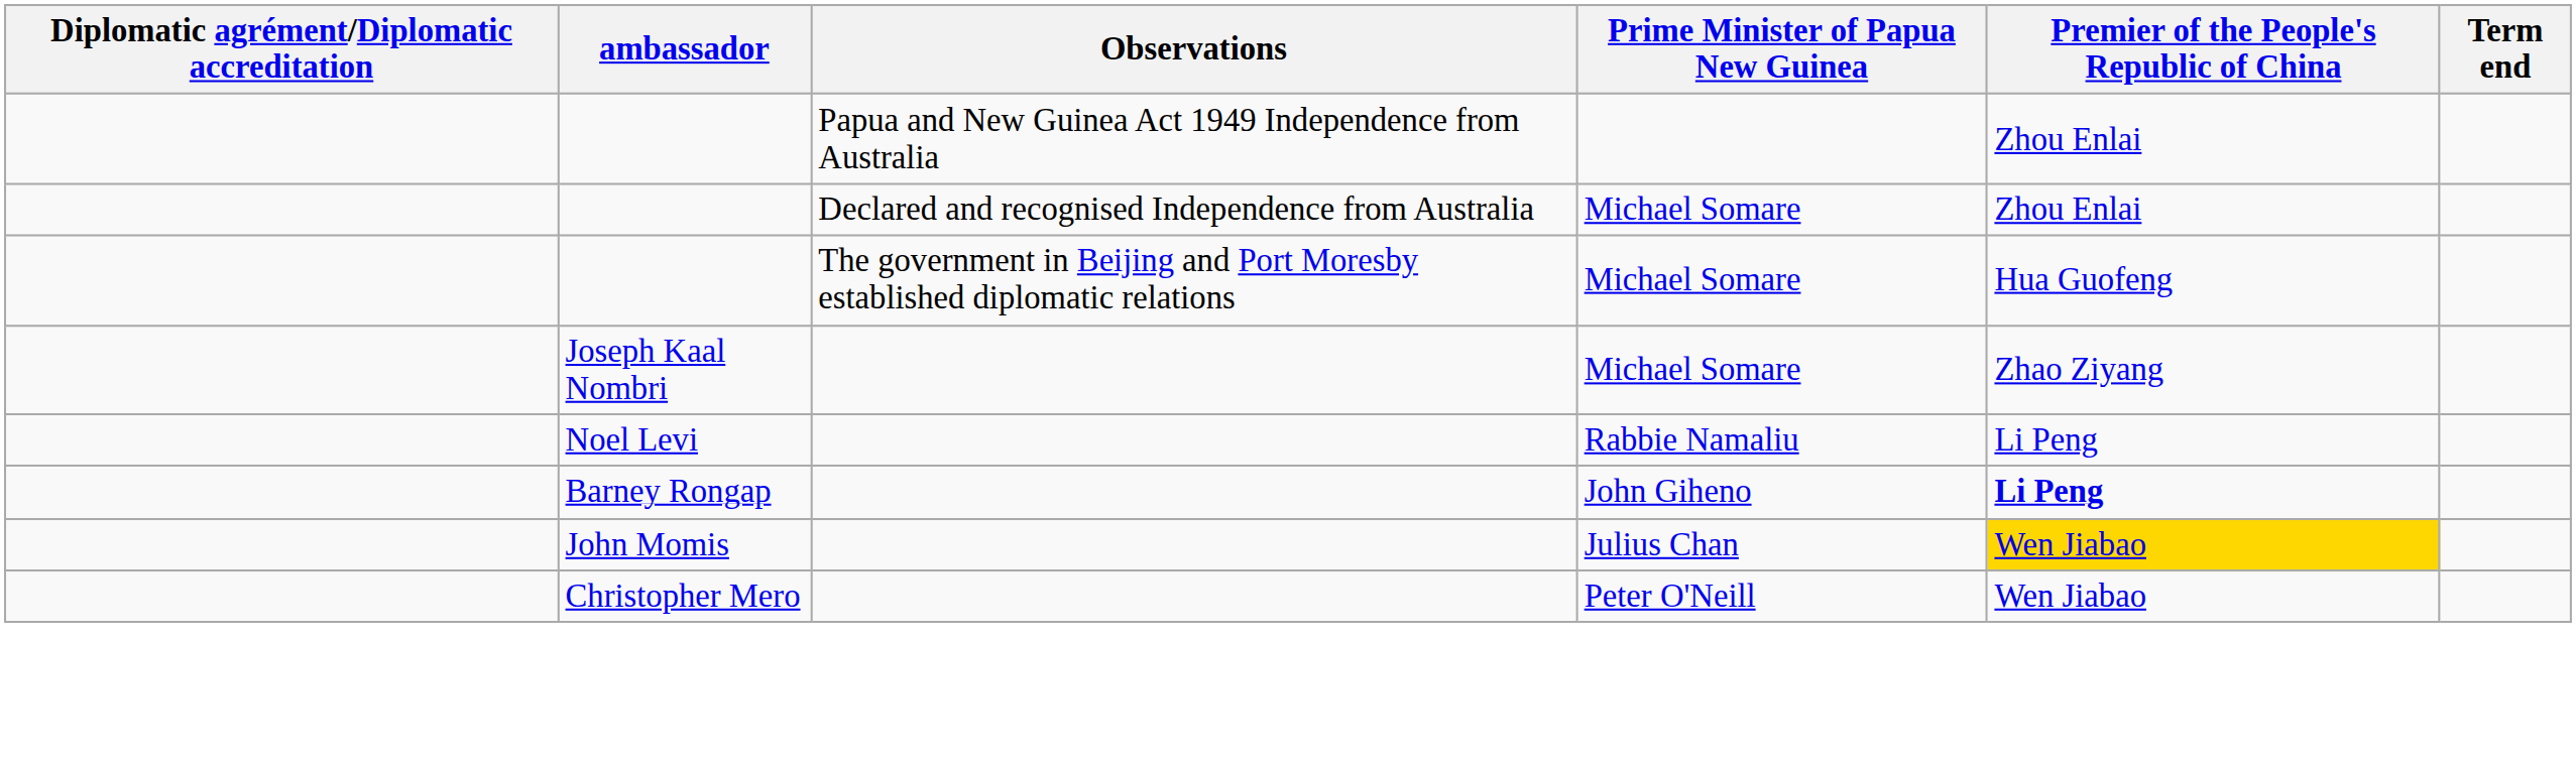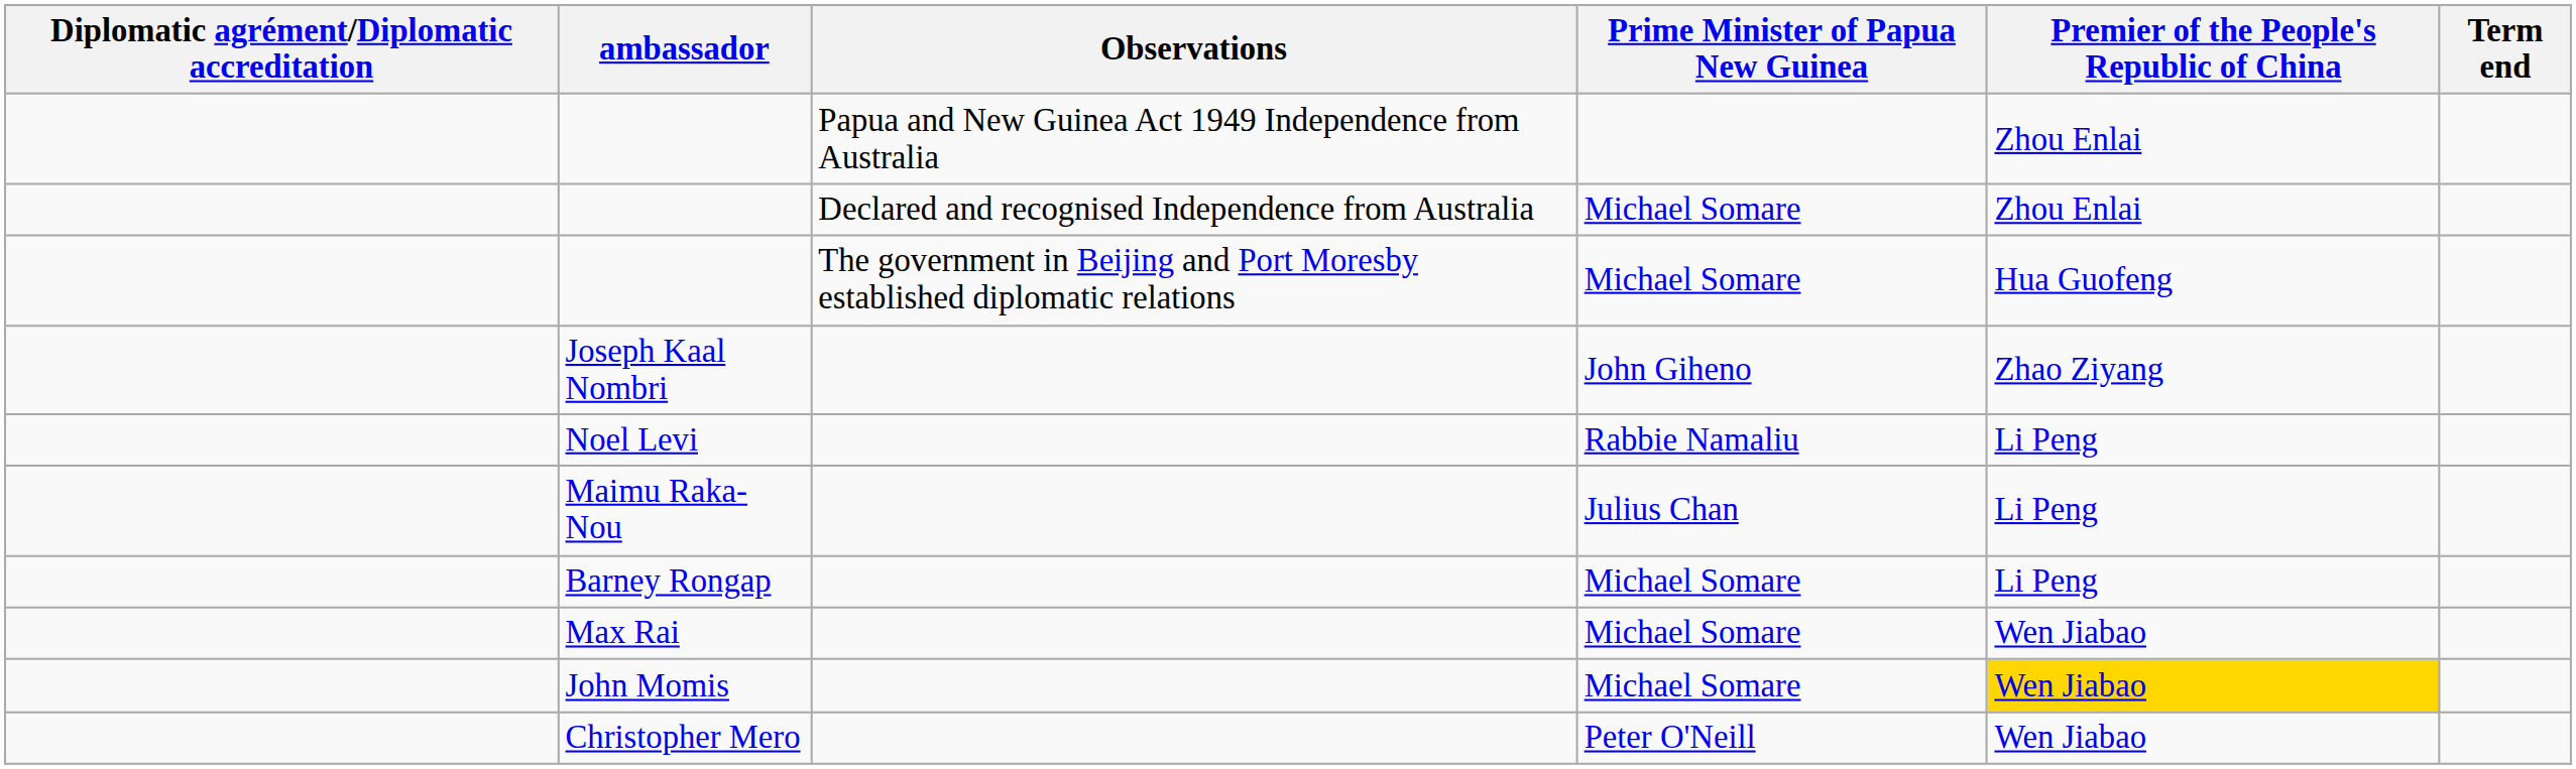Joseph Kaal Nombri | Prime Minister of Papua New Guinea: Michael Somare -> John Giheno
+ row: Maimu Raka-Nou | Julius Chan | Li Peng
Barney Rongap | Prime Minister of Papua New Guinea: John Giheno -> Michael Somare
Barney Rongap | Premier of the People's Republic of China: bold -> normal
+ row: Max Rai | Michael Somare | Wen Jiabao
John Momis | Prime Minister of Papua New Guinea: Julius Chan -> Michael Somare
